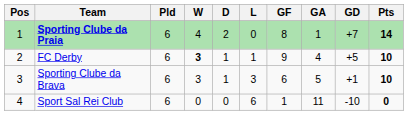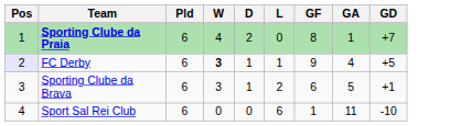- column: Pts | 14 | 10 | 10 | 0
FC Derby | Pos: no background -> lavender background
Sporting Clube da Brava | L: 3 -> 2
